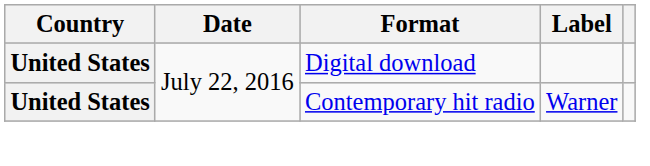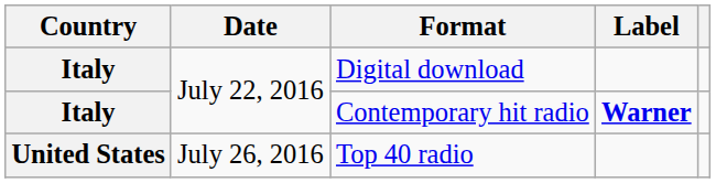Digital download | Country: United States -> Italy
Contemporary hit radio | Country: United States -> Italy
Contemporary hit radio | Label: normal -> bold
+ row: United States | July 26, 2016 | Top 40 radio
